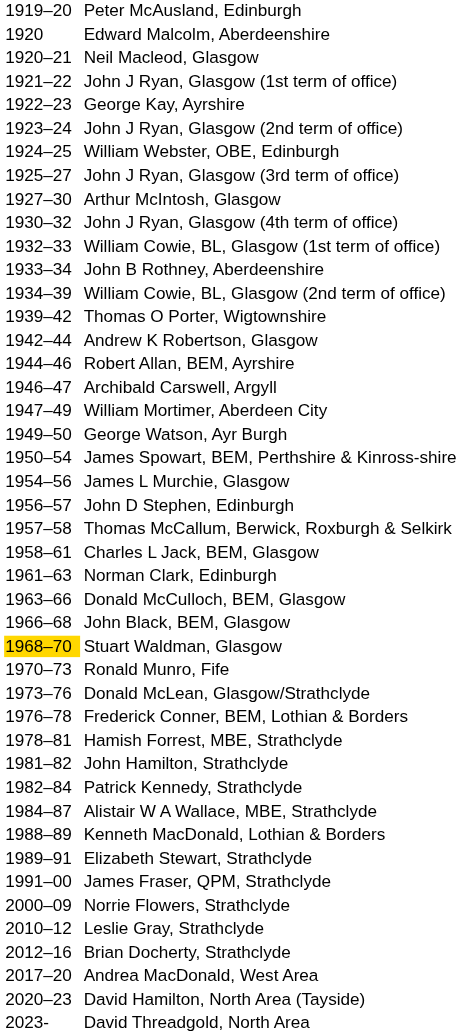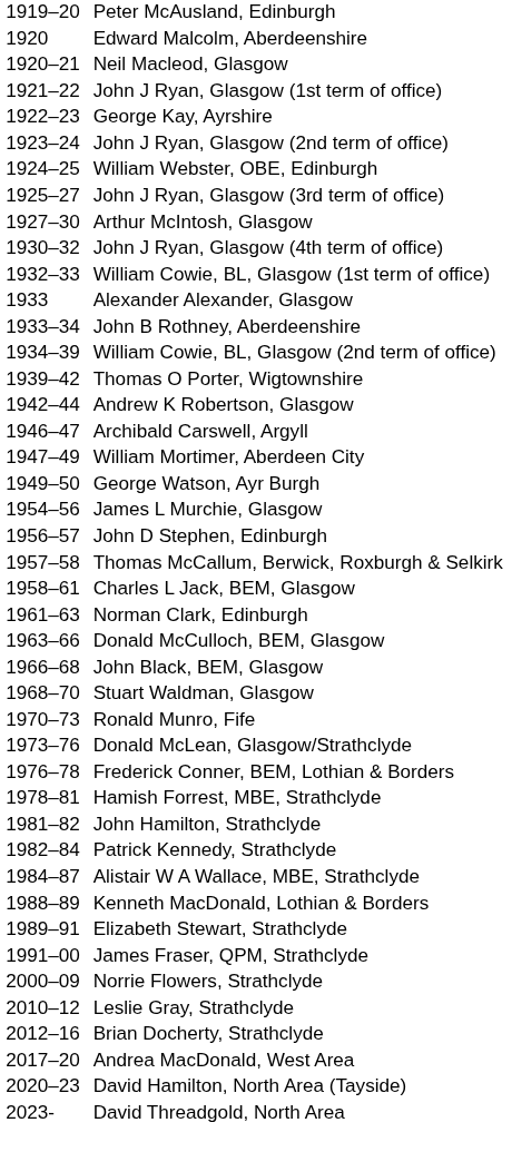+ row: 1933 | Alexander Alexander, Glasgow
- row: 1944–46 | Robert Allan, BEM, Ayrshire
- row: 1950–54 | James Spowart, BEM, Perthshire & Kinross-shire
Stuart Waldman, Glasgow | column 1: gold background -> no background
